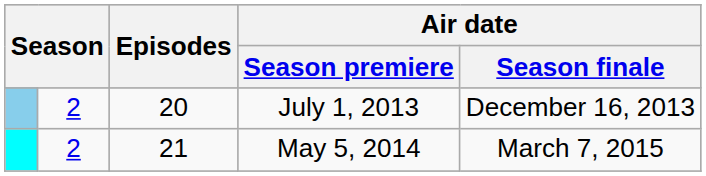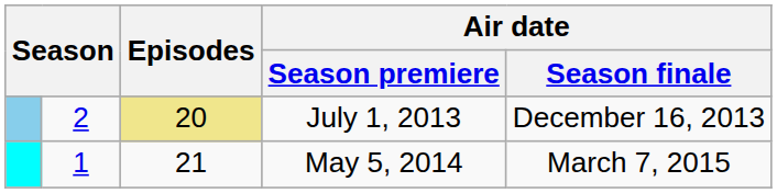July 1, 2013 | Episodes: no background -> khaki background
May 5, 2014 | column 2: 2 -> 1
